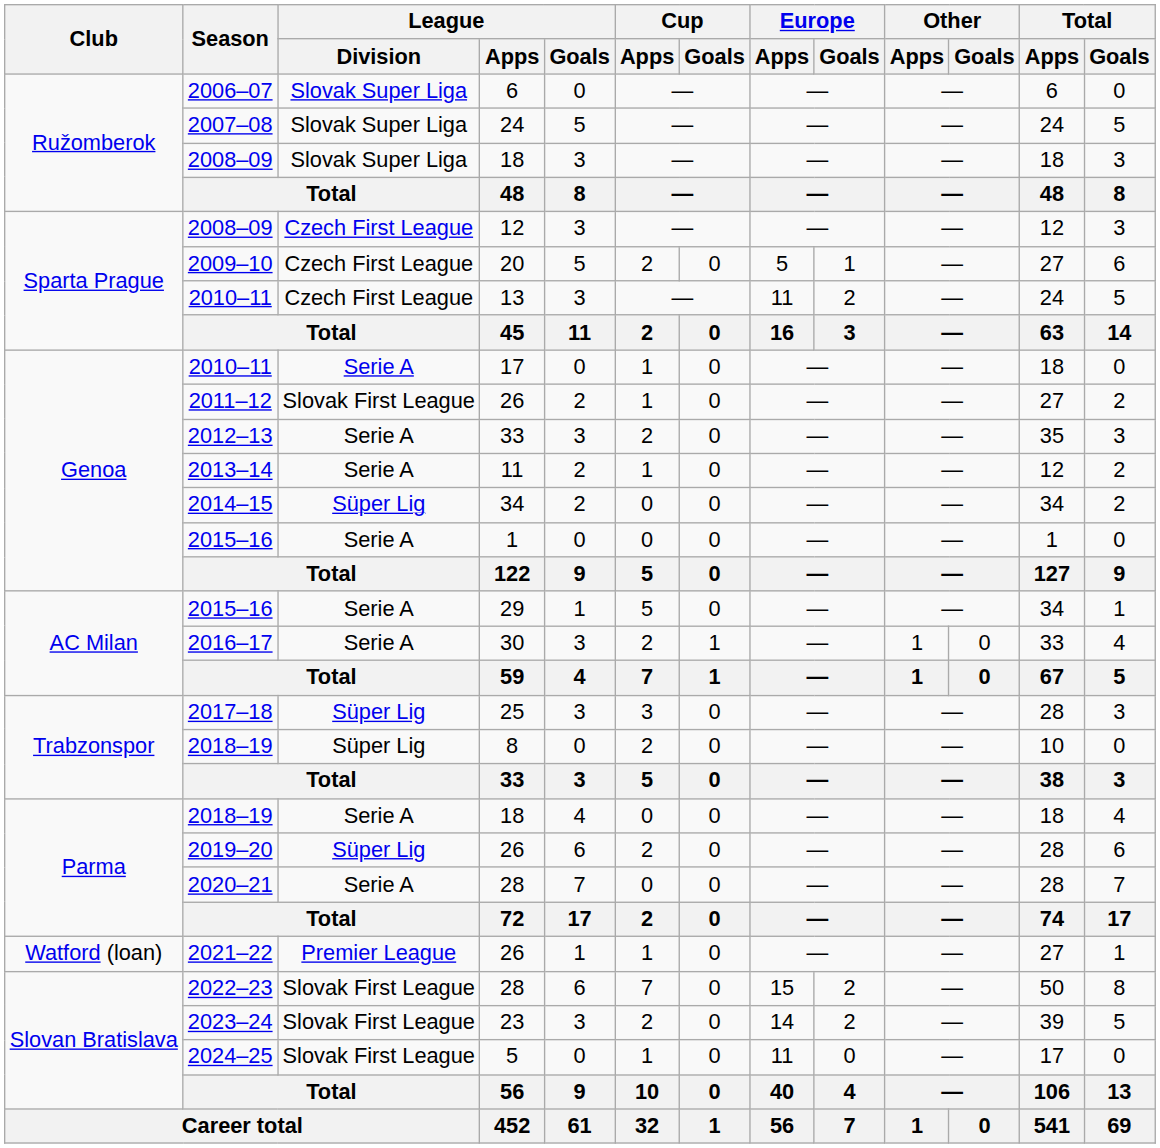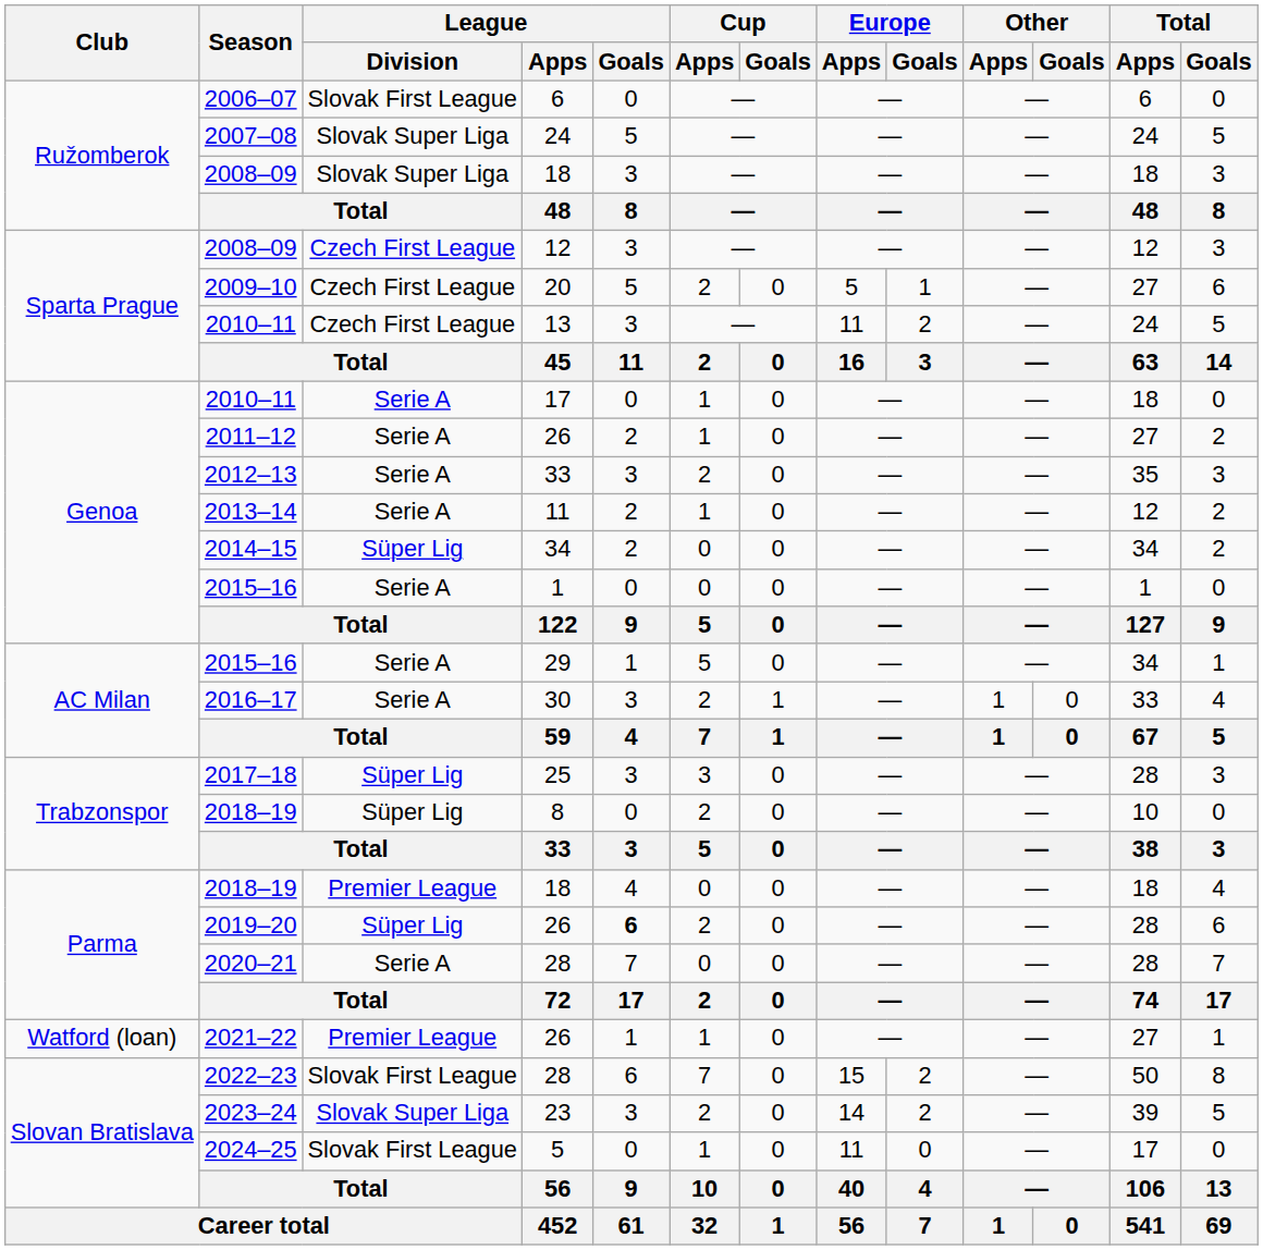2006–07 | League / Division: Slovak Super Liga -> Slovak First League
2011–12 | League / Division: Slovak First League -> Serie A
2018–19 / 18 | League / Division: Serie A -> Premier League
2019–20 | League / Goals: normal -> bold
2023–24 | League / Division: Slovak First League -> Slovak Super Liga
